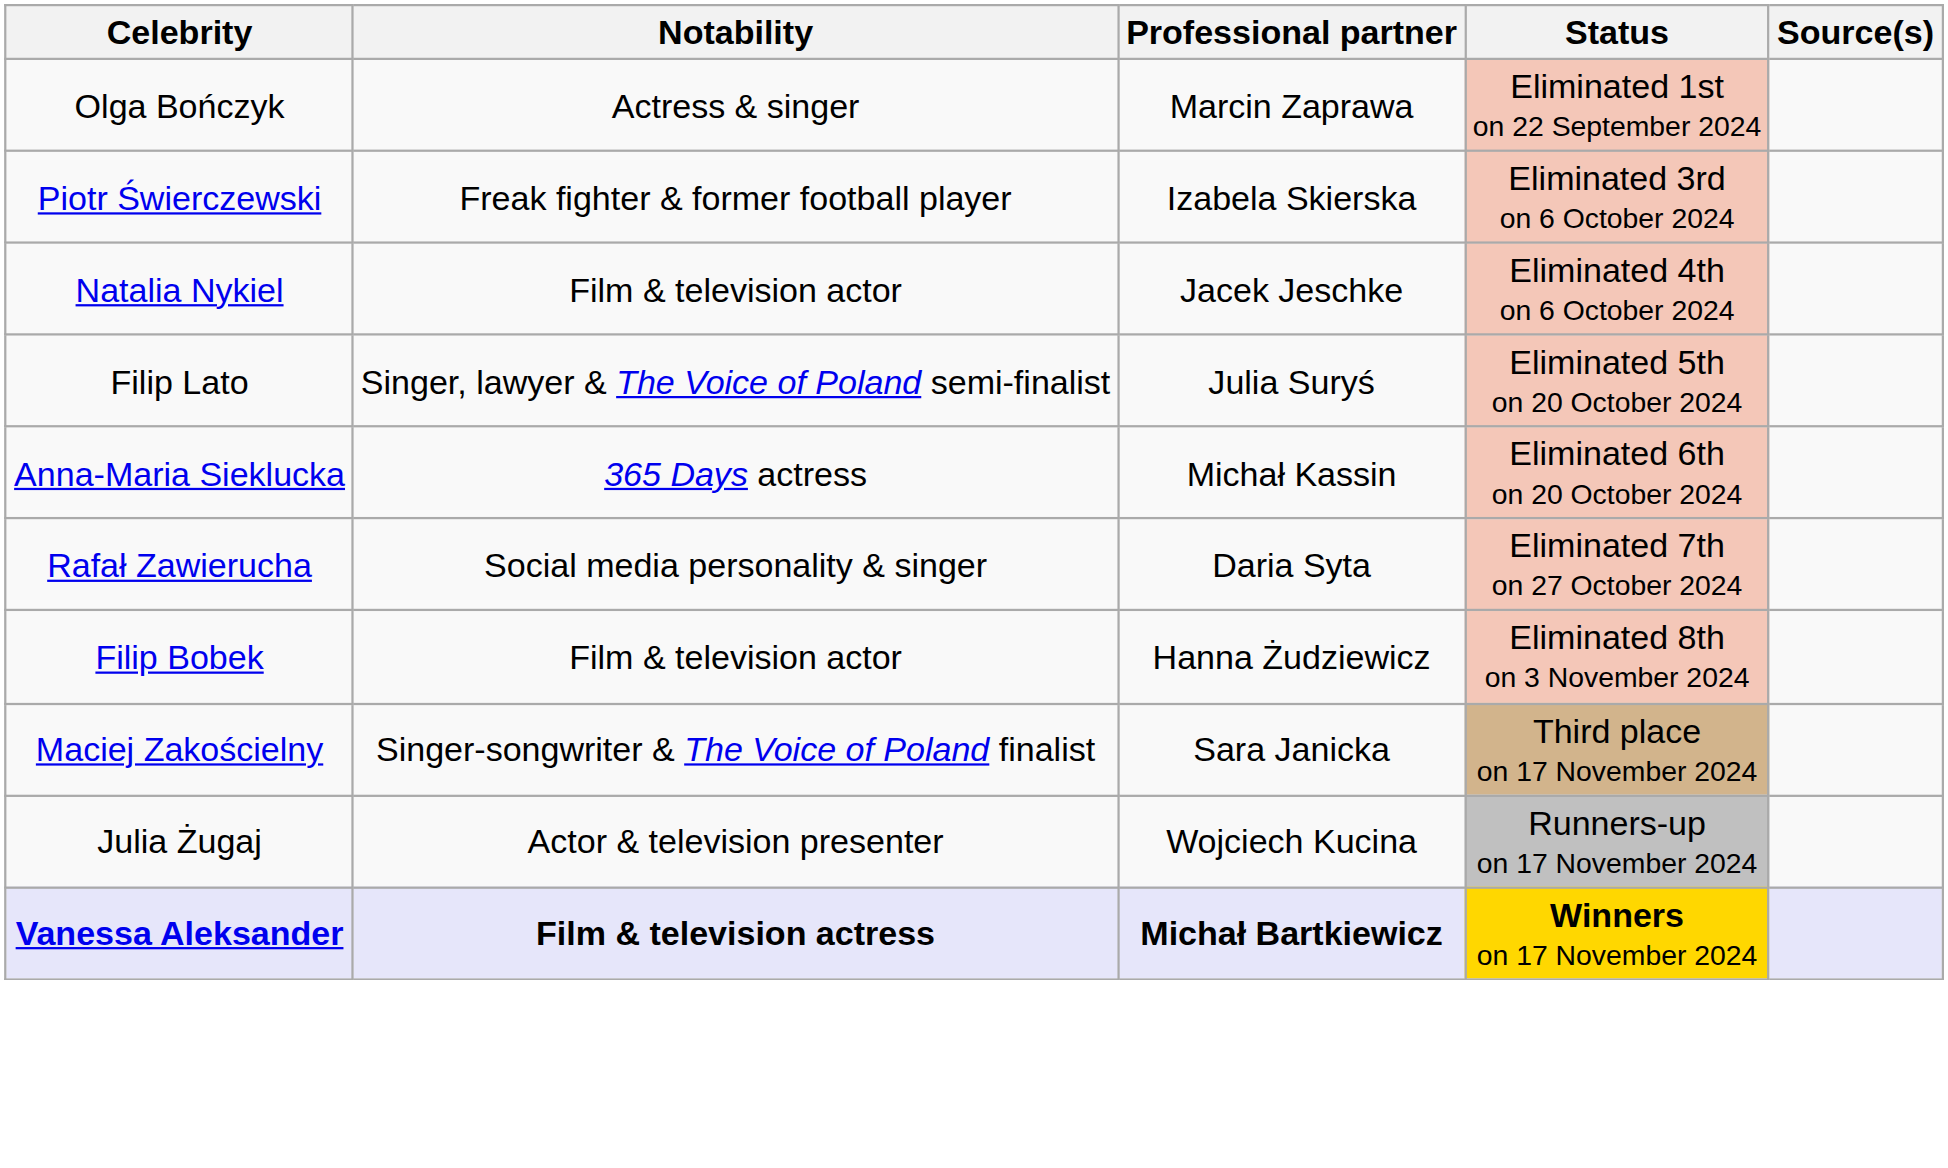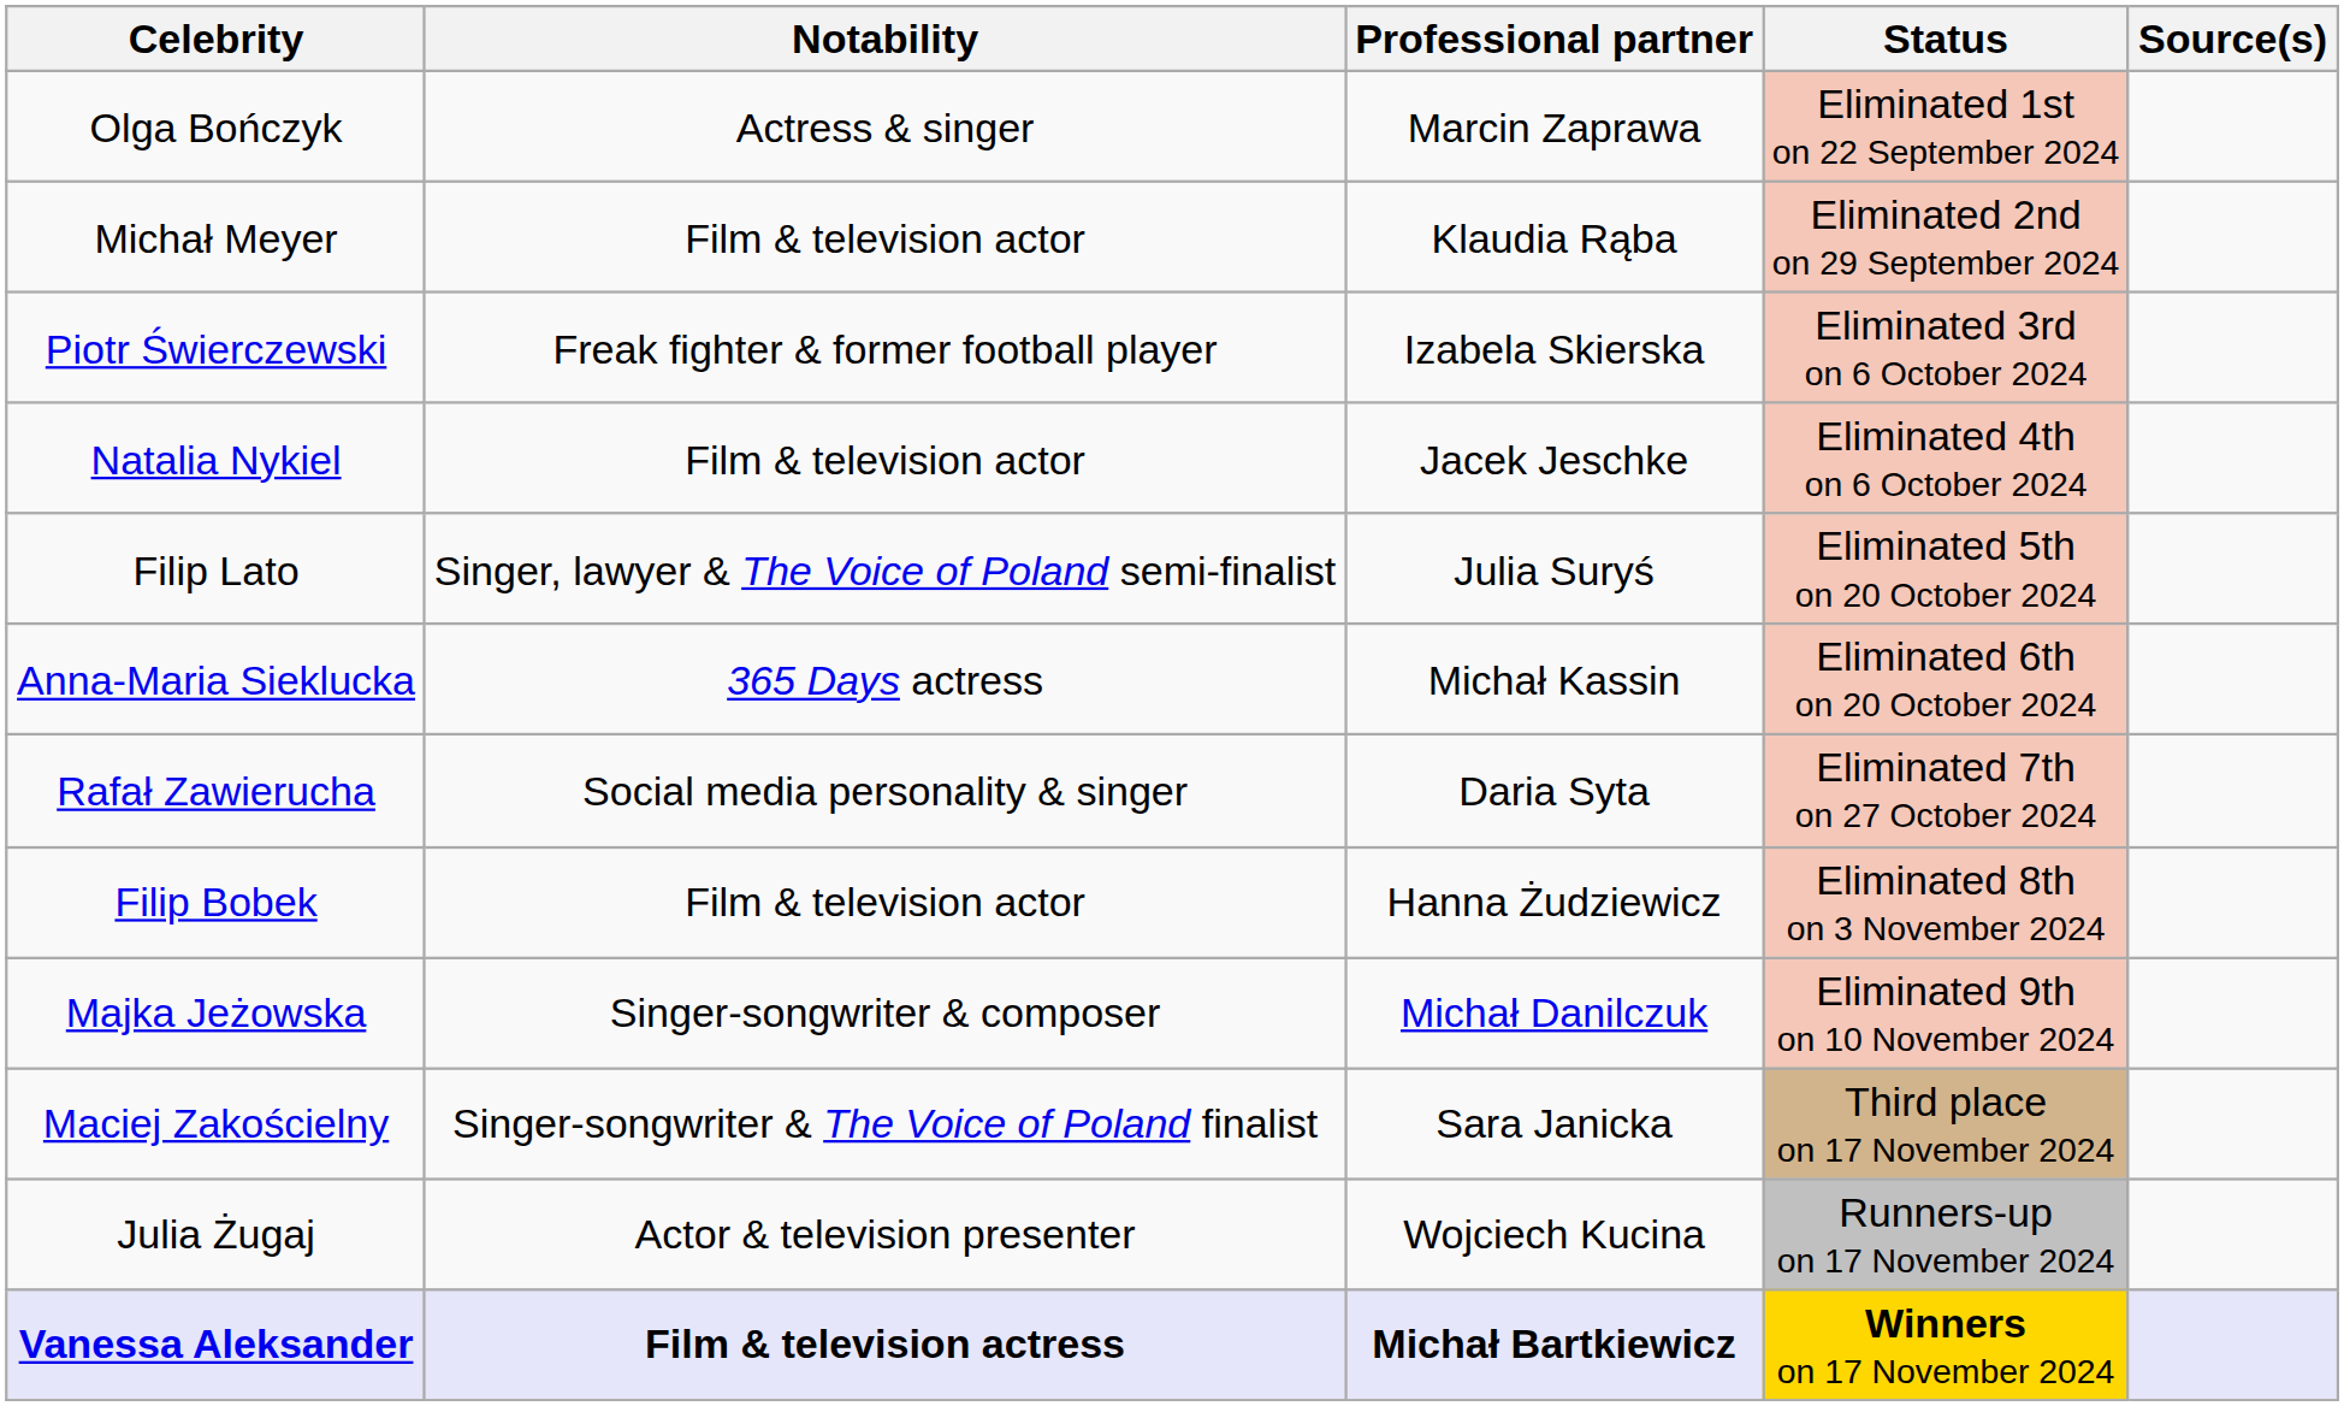+ row: Michał Meyer | Film & television actor | Klaudia Rąba | Eliminated 2nd on 29 September 2024
+ row: Majka Jeżowska | Singer-songwriter & composer | Michał Danilczuk | Eliminated 9th on 10 November 2024
